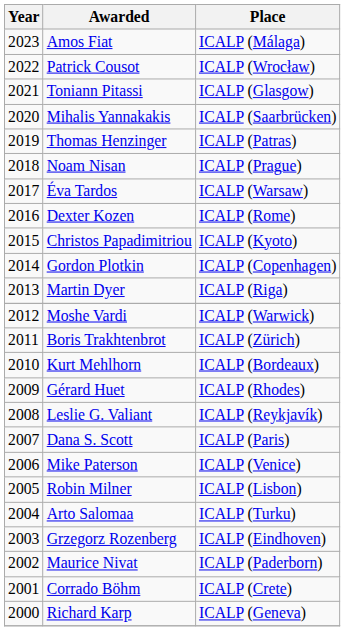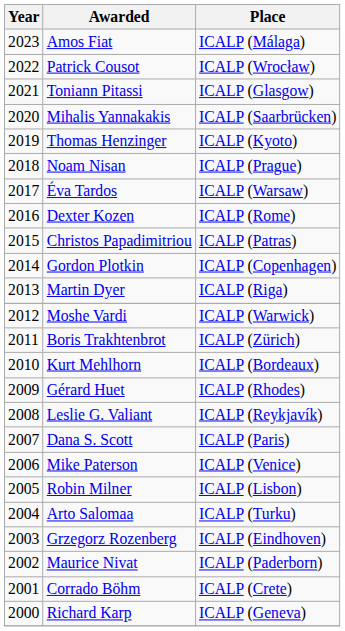Thomas Henzinger | Place: ICALP (Patras) -> ICALP (Kyoto)
Christos Papadimitriou | Place: ICALP (Kyoto) -> ICALP (Patras)
